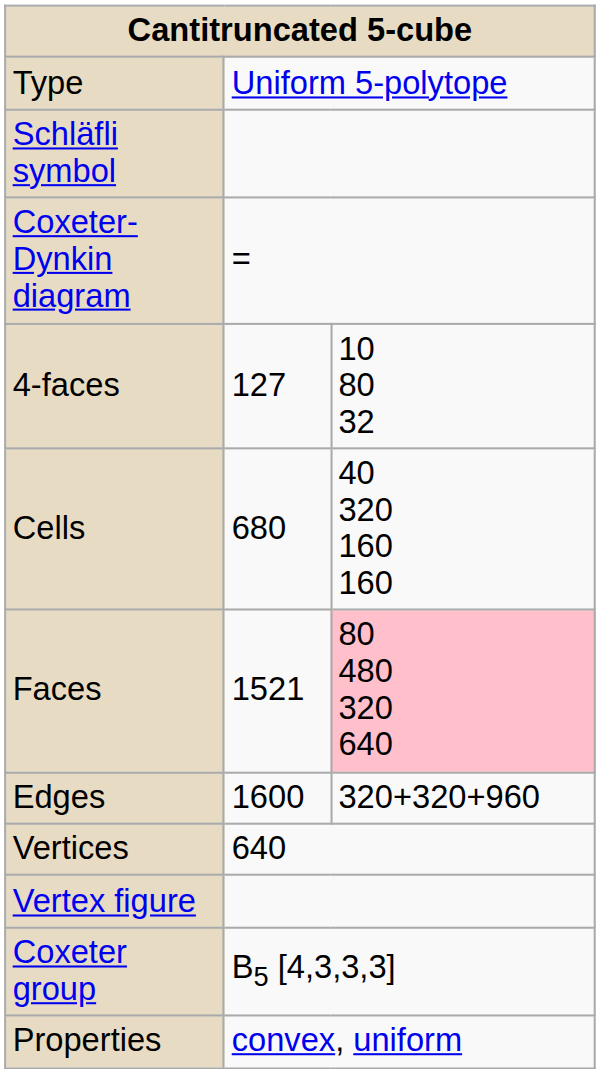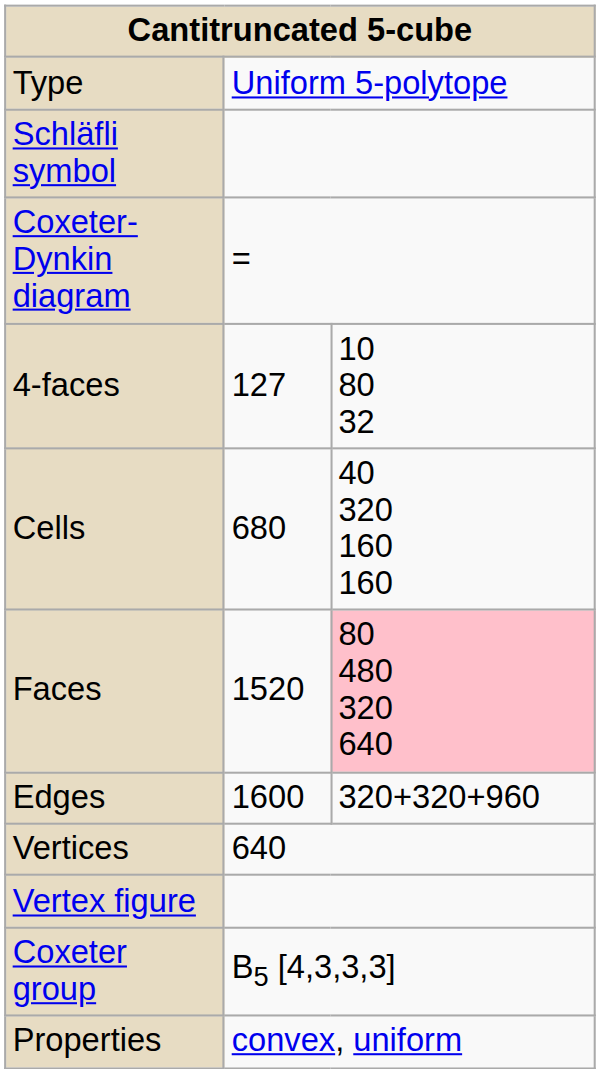Faces | column 2: 1521 -> 1520
